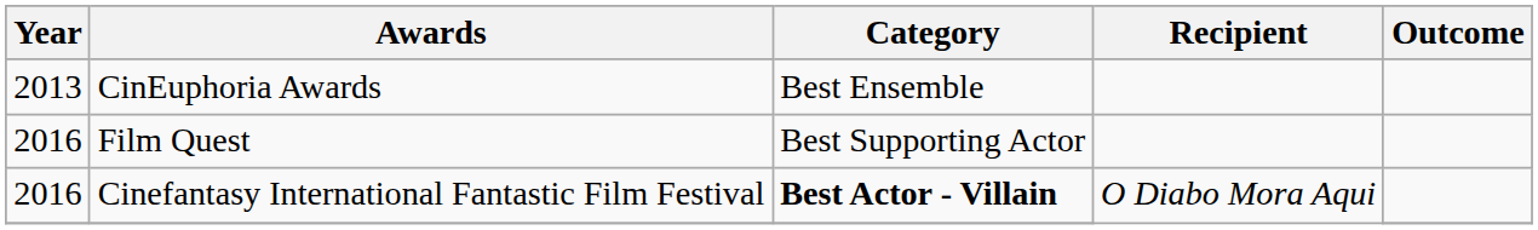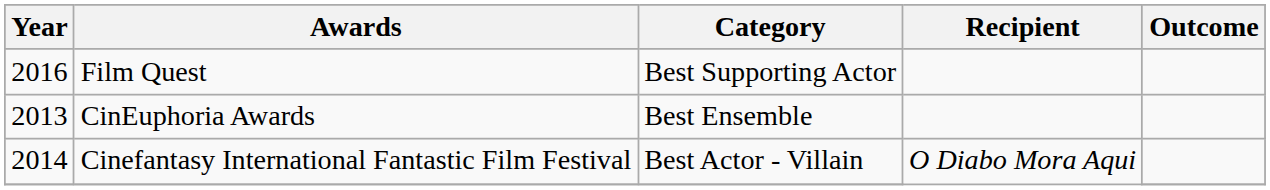rows swapped: CinEuphoria Awards <-> Film Quest
Cinefantasy International Fantastic Film Festival | Year: 2016 -> 2014
Cinefantasy International Fantastic Film Festival | Category: bold -> normal
